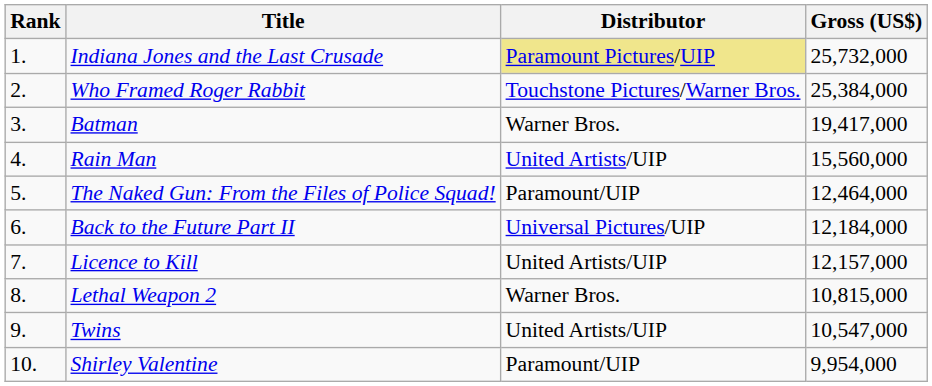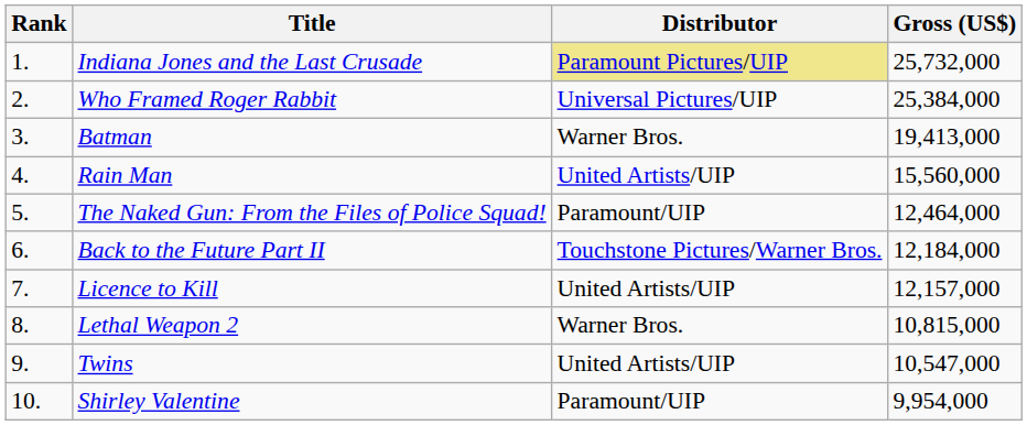Who Framed Roger Rabbit | Distributor: Touchstone Pictures/Warner Bros. -> Universal Pictures/UIP
Batman | Gross (US$): 19,417,000 -> 19,413,000
Back to the Future Part II | Distributor: Universal Pictures/UIP -> Touchstone Pictures/Warner Bros.
